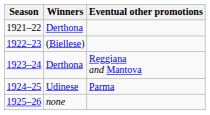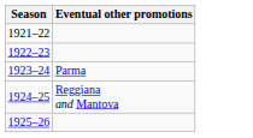- column: Winners | Derthona | (Biellese) | Derthona | Udinese | none
1923–24 | Eventual other promotions: Reggiana and Mantova -> Parma
1924–25 | Eventual other promotions: Parma -> Reggiana and Mantova
